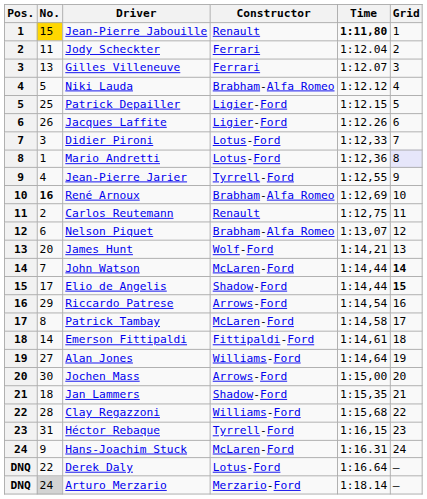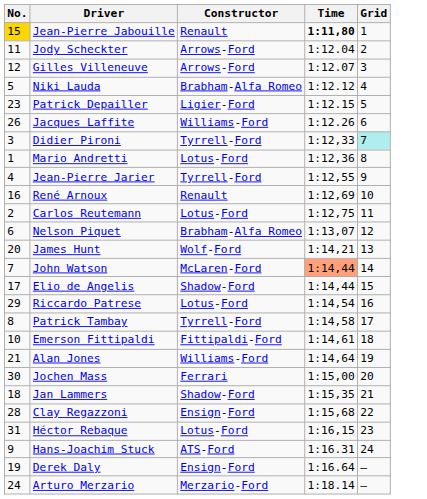- column: Pos. | 1 | 2 | 3 | 4 | 5 | 6 | 7 | 8 | 9 | 10 | 11 | 12 | 13 | 14 | 15 | 16 | 17 | 18 | 19 | 20 | 21 | 22 | 23 | 24 | DNQ | DNQ
Jody Scheckter | Constructor: Ferrari -> Arrows-Ford
Gilles Villeneuve | No.: 13 -> 12
Gilles Villeneuve | Constructor: Ferrari -> Arrows-Ford
Patrick Depailler | No.: 25 -> 23
Jacques Laffite | Constructor: Ligier-Ford -> Williams-Ford
Didier Pironi | Constructor: Lotus-Ford -> Tyrrell-Ford
Didier Pironi | Grid: no background -> paleturquoise background
Mario Andretti | Grid: lavender background -> no background
René Arnoux | No.: bold -> normal
René Arnoux | Constructor: Brabham-Alfa Romeo -> Renault
Carlos Reutemann | Constructor: Renault -> Lotus-Ford
John Watson | Time: no background -> lightsalmon background
John Watson | Grid: bold -> normal
Elio de Angelis | Grid: bold -> normal
Riccardo Patrese | Constructor: Arrows-Ford -> Lotus-Ford
Patrick Tambay | Constructor: McLaren-Ford -> Tyrrell-Ford
Emerson Fittipaldi | No.: 14 -> 10
Alan Jones | No.: 27 -> 21
Jochen Mass | Constructor: Arrows-Ford -> Ferrari
Clay Regazzoni | Constructor: Williams-Ford -> Ensign-Ford
Héctor Rebaque | Constructor: Tyrrell-Ford -> Lotus-Ford
Hans-Joachim Stuck | Constructor: McLaren-Ford -> ATS-Ford
Derek Daly | No.: 22 -> 19
Derek Daly | Constructor: Lotus-Ford -> Ensign-Ford
Arturo Merzario | No.: lightgrey background -> no background
